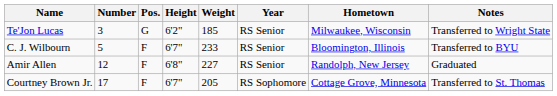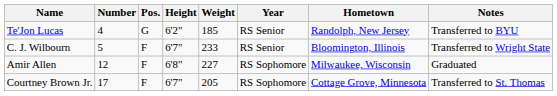Te'Jon Lucas | Number: 3 -> 4
Te'Jon Lucas | Hometown: Milwaukee, Wisconsin -> Randolph, New Jersey
Te'Jon Lucas | Notes: Transferred to Wright State -> Transferred to BYU
C. J. Wilbourn | Notes: Transferred to BYU -> Transferred to Wright State
Amir Allen | Year: RS Senior -> RS Sophomore
Amir Allen | Hometown: Randolph, New Jersey -> Milwaukee, Wisconsin
